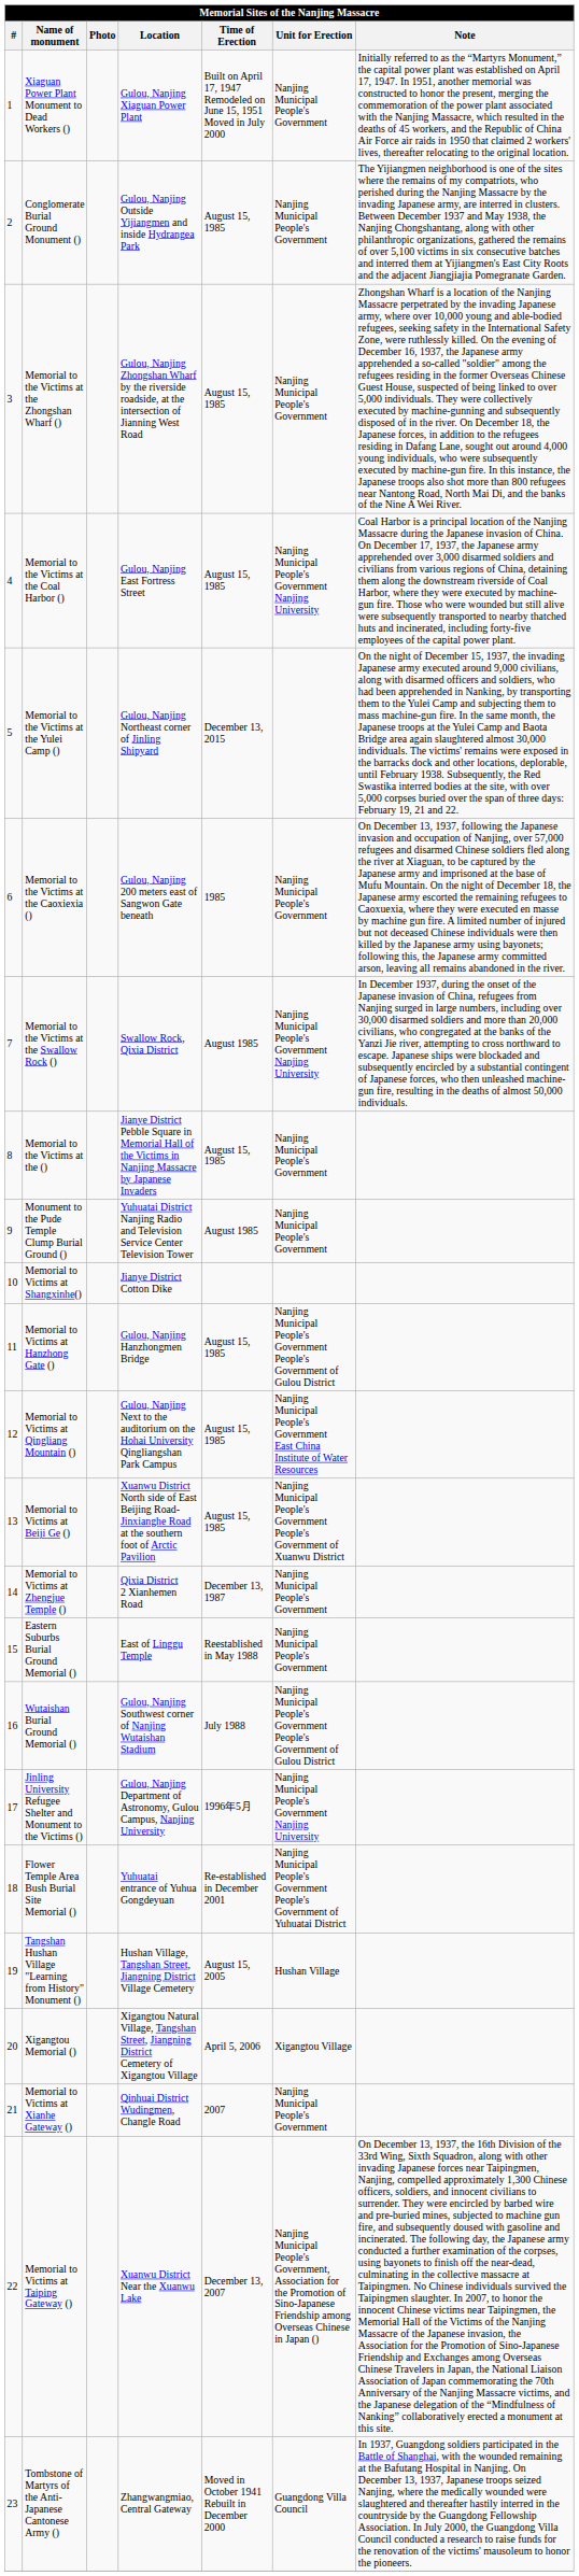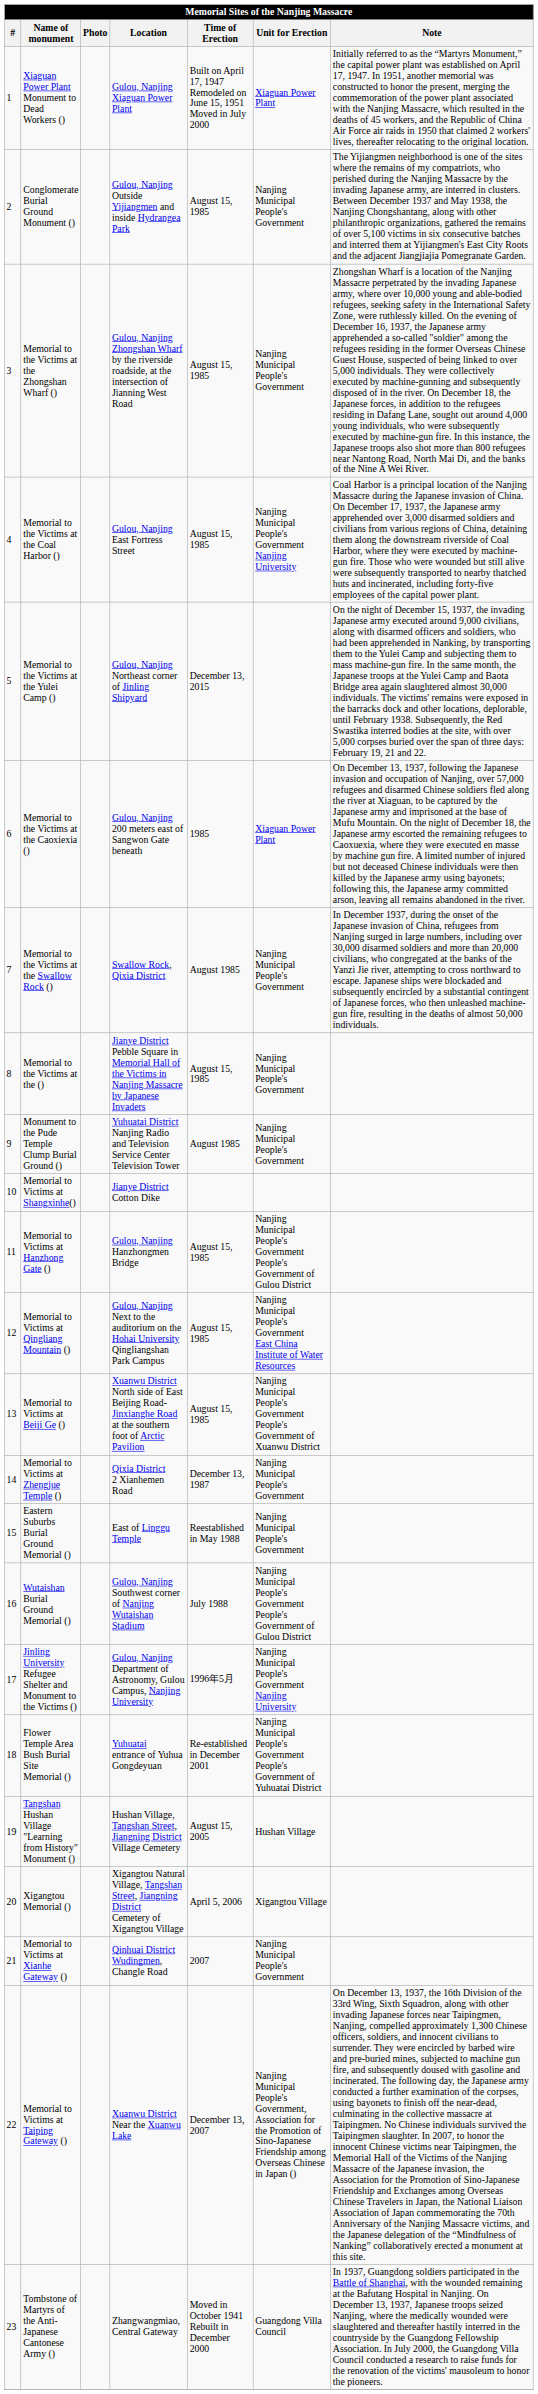Xiaguan Power Plant Monument to Dead Workers () | Unit for Erection: Nanjing Municipal People's Government -> Xiaguan Power Plant
Memorial to the Victims at the Caoxiexia () | Unit for Erection: Nanjing Municipal People's Government -> Xiaguan Power Plant
Memorial to the Victims at the Swallow Rock () | Unit for Erection: Nanjing Municipal People's Government Nanjing University -> Nanjing Municipal People's Government
